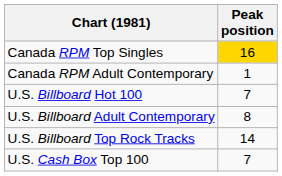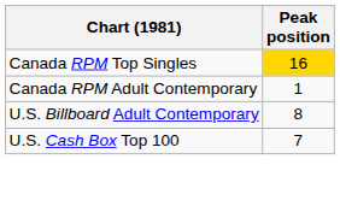- row: U.S. Billboard Hot 100 | 7
- row: U.S. Billboard Top Rock Tracks | 14
